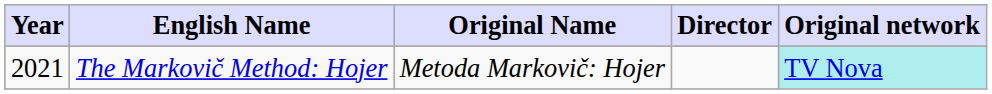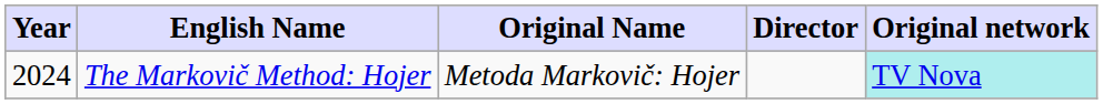The Markovič Method: Hojer | Year: 2021 -> 2024
